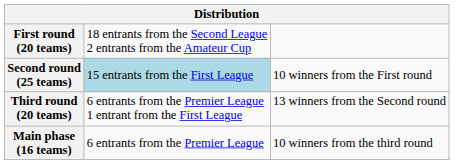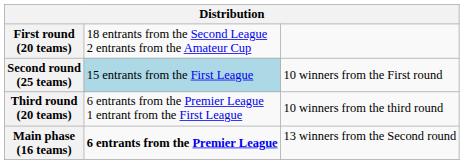Third round (20 teams) | column 4: 13 winners from the Second round -> 10 winners from the third round
Main phase (16 teams) | column 3: normal -> bold
Main phase (16 teams) | column 4: 10 winners from the third round -> 13 winners from the Second round
